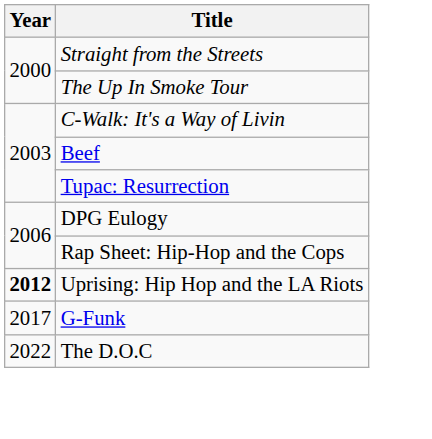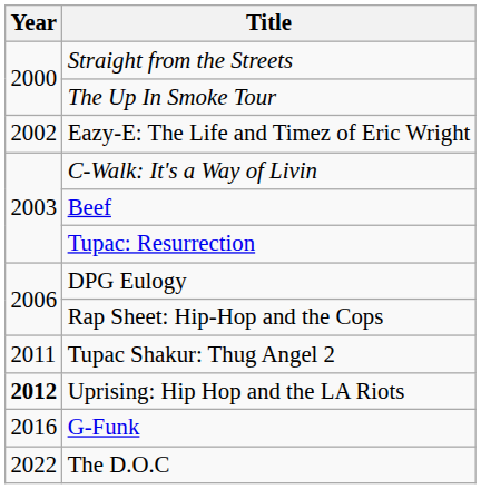+ row: 2002 | Eazy-E: The Life and Timez of Eric Wright
+ row: 2011 | Tupac Shakur: Thug Angel 2
G-Funk | Year: 2017 -> 2016
